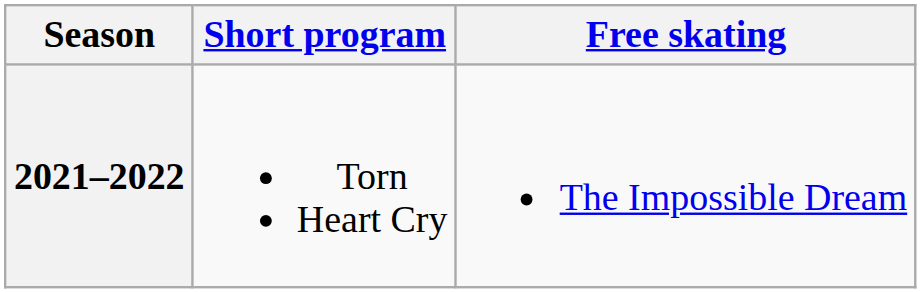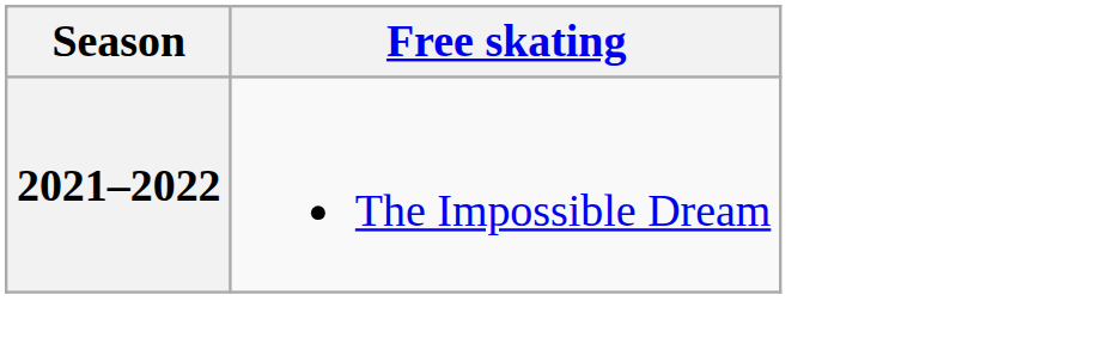- column: Short program | Torn Heart Cry
